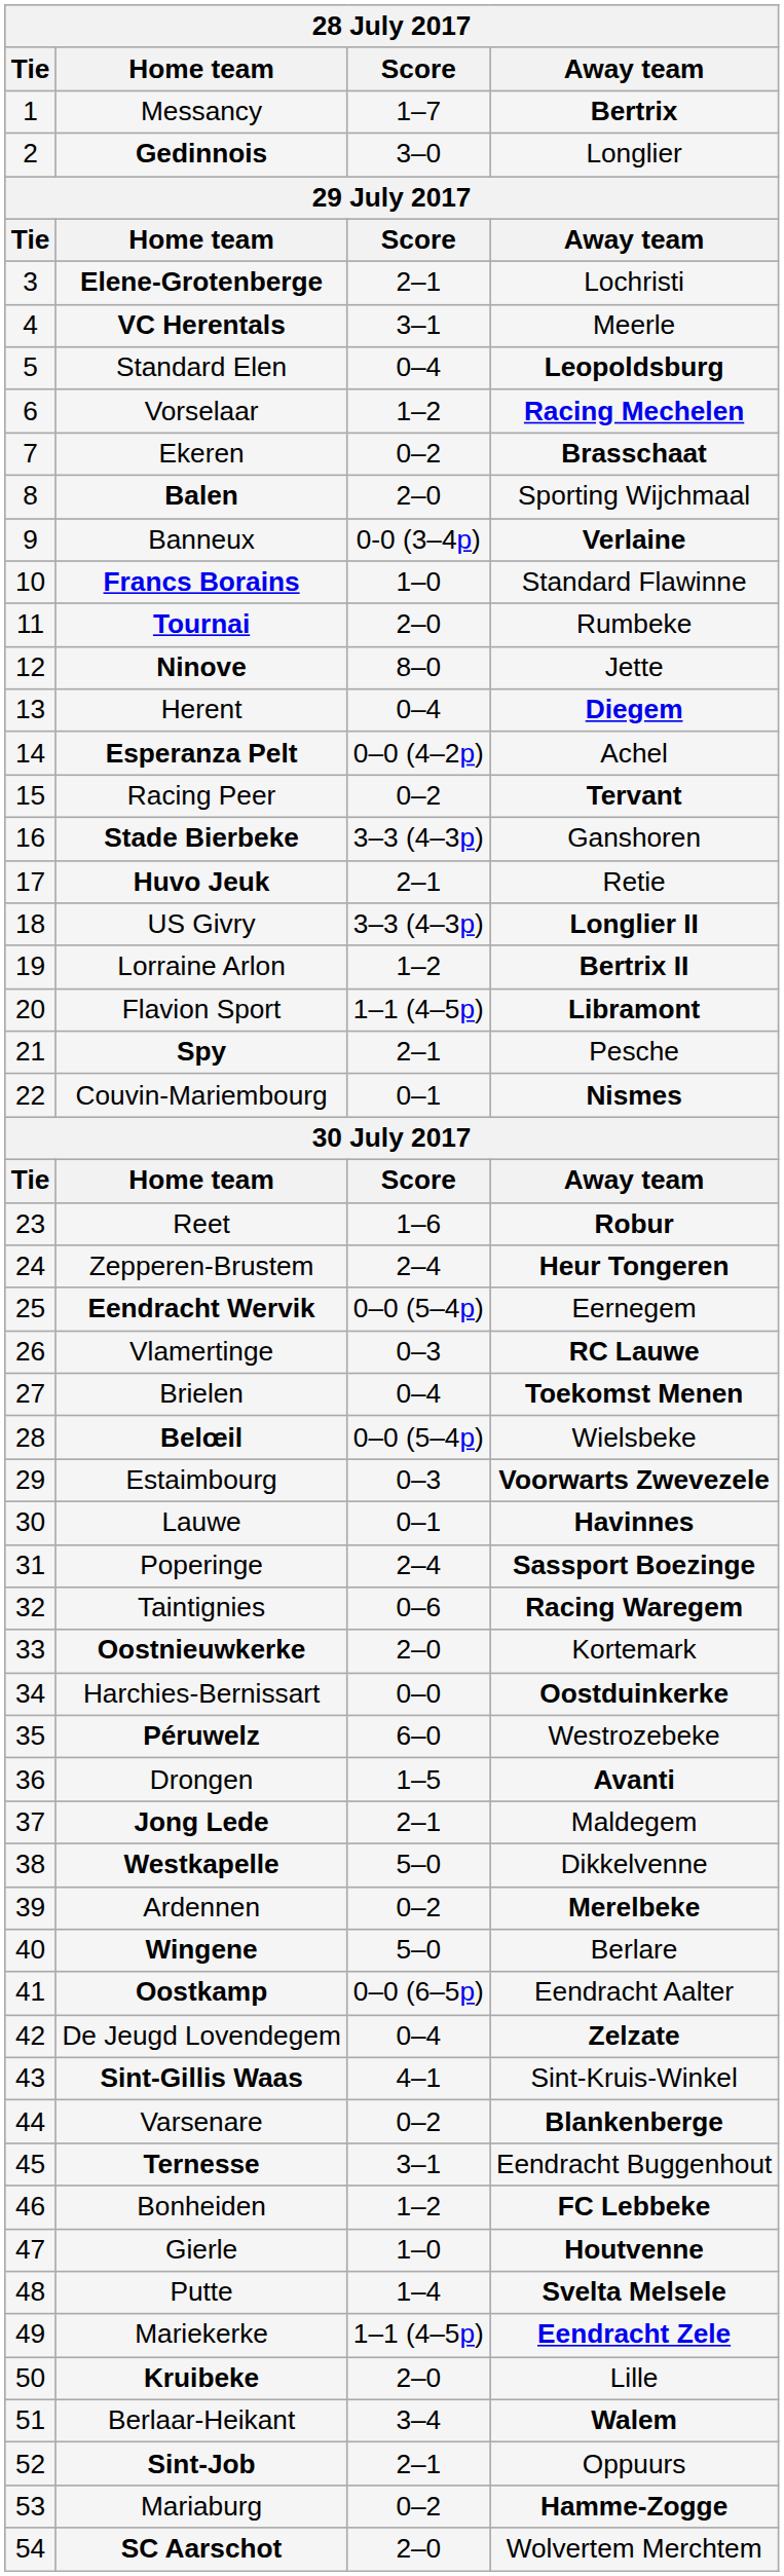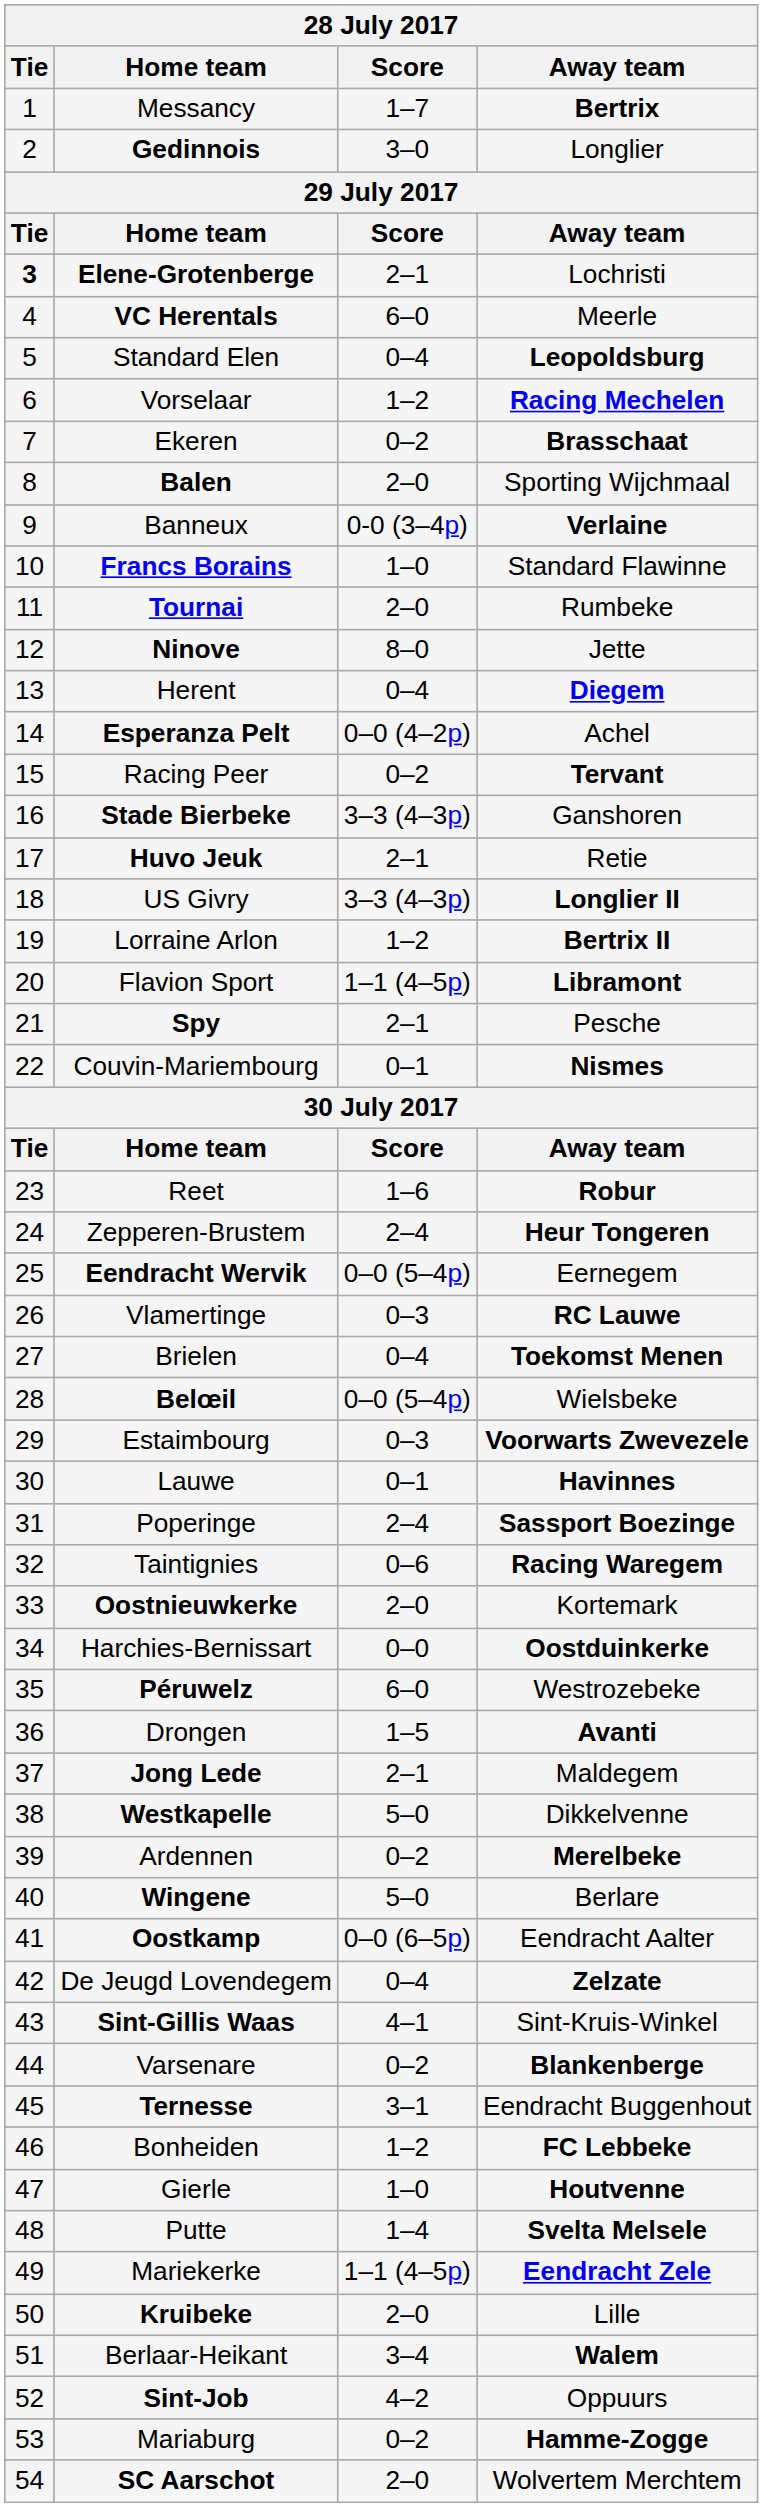Elene-Grotenberge | Tie: normal -> bold
VC Herentals | Score: 3–1 -> 6–0
Sint-Job | Score: 2–1 -> 4–2
